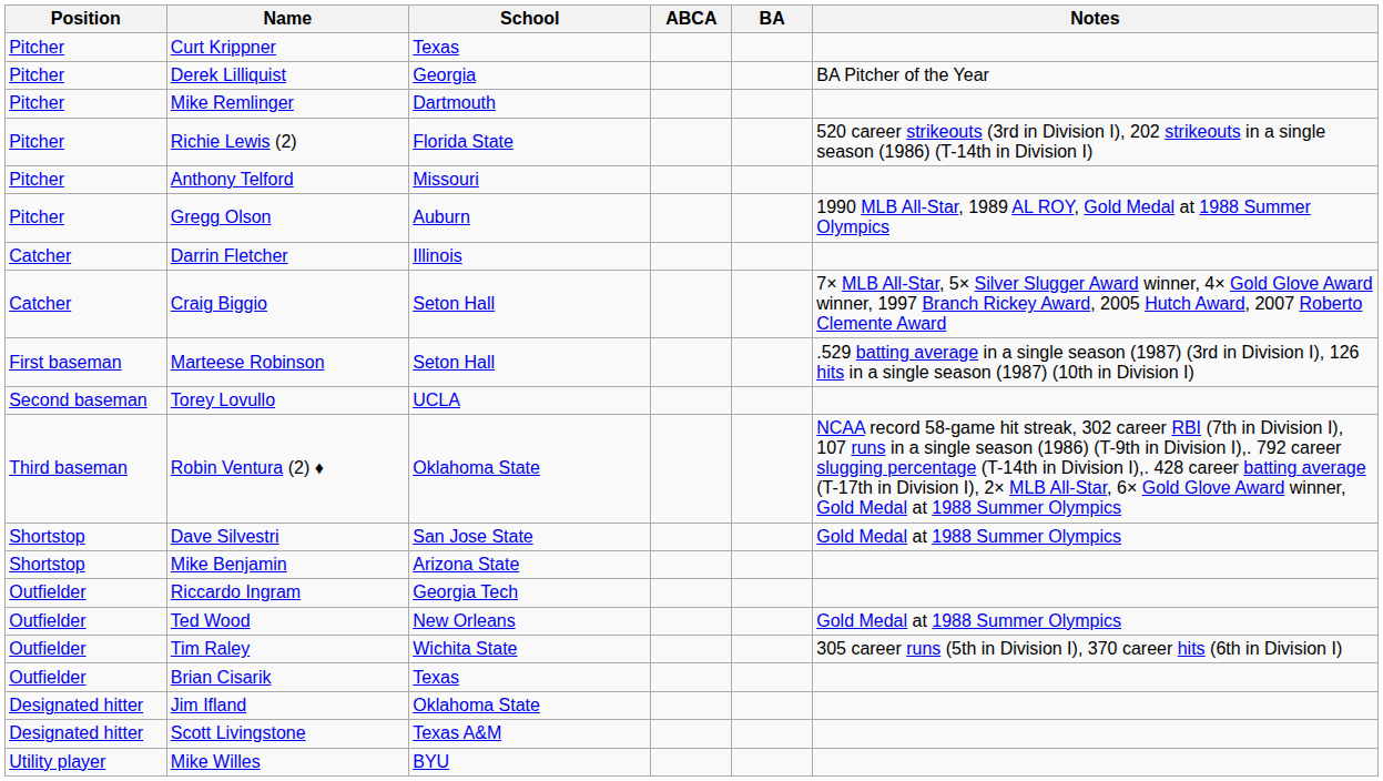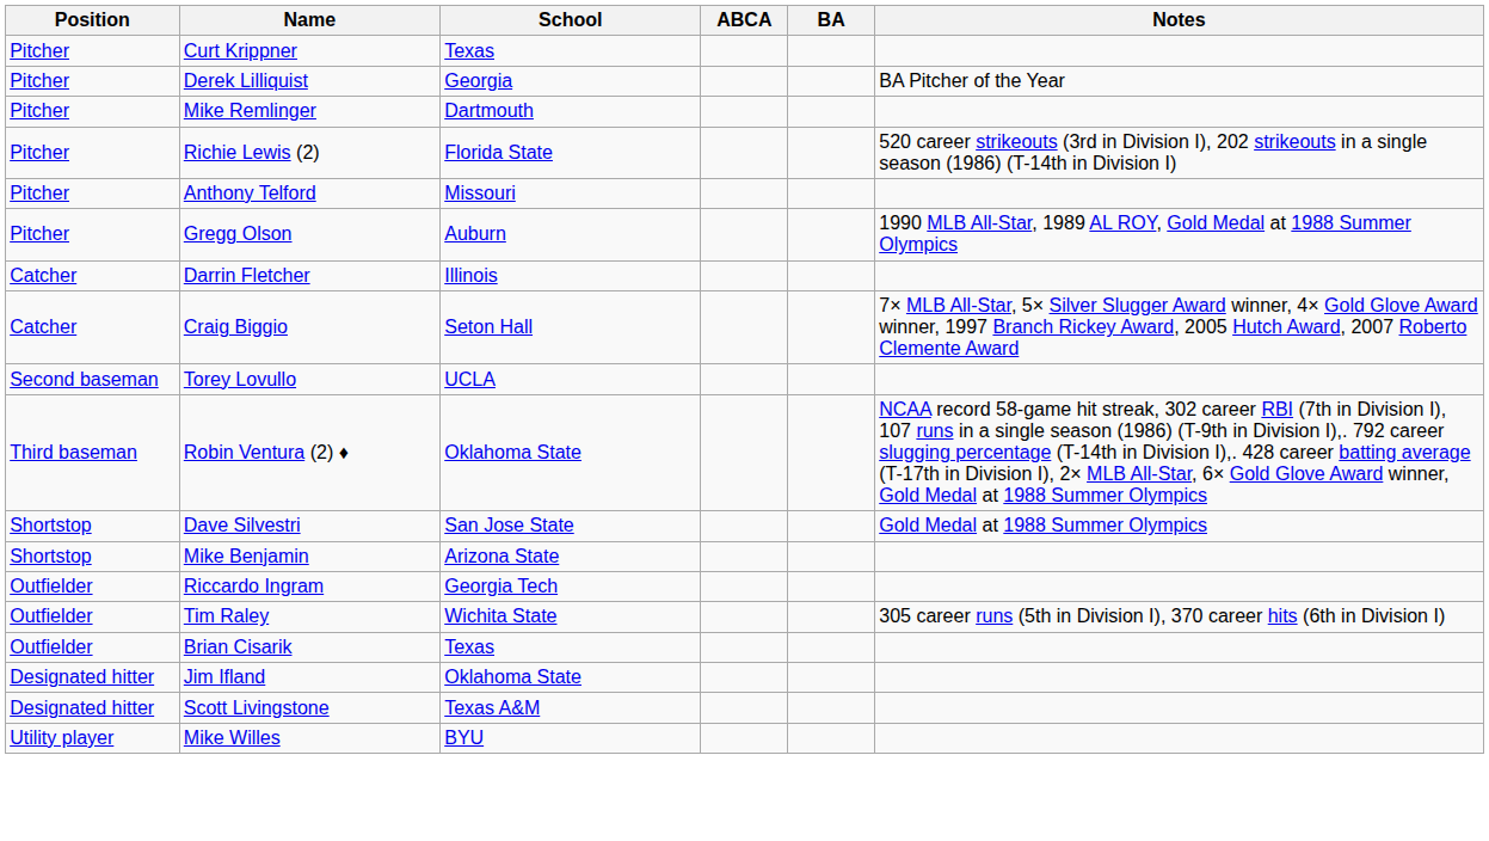- row: First baseman | Marteese Robinson | Seton Hall | .529 batting average in a single season (1987) (3rd in Division I), 126 hits in a single season (1987) (10th in Division I)
- row: Outfielder | Ted Wood | New Orleans | Gold Medal at 1988 Summer Olympics
